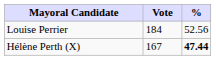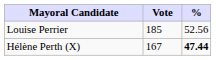Louise Perrier | Vote: 184 -> 185
